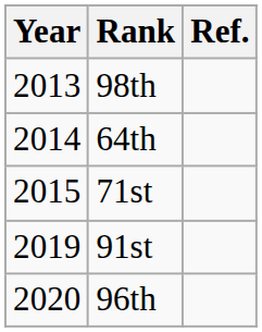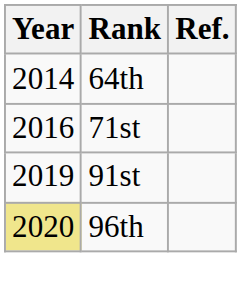- row: 2013 | 98th
71st | Year: 2015 -> 2016
96th | Year: no background -> khaki background
